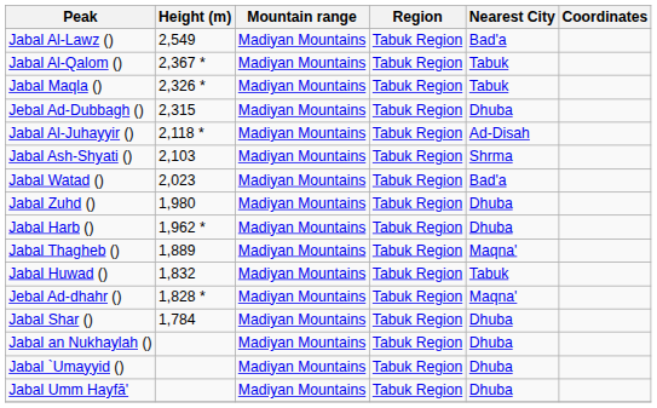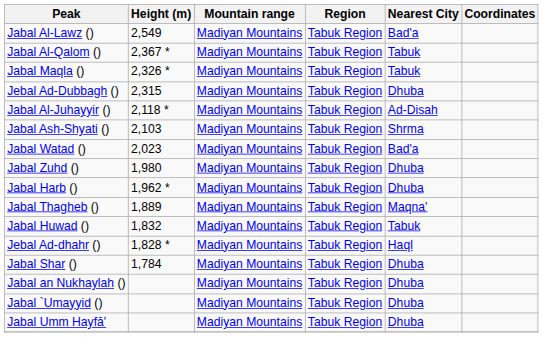Jebal Ad-dhahr () | Nearest City: Maqna' -> Haql
